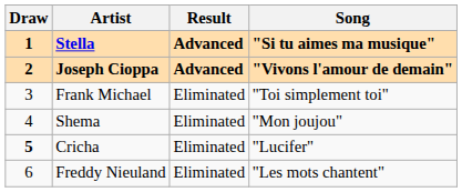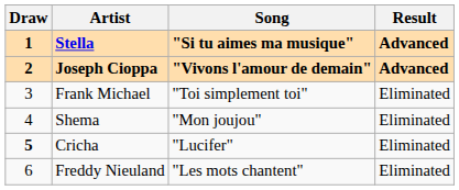columns swapped: Song <-> Result
